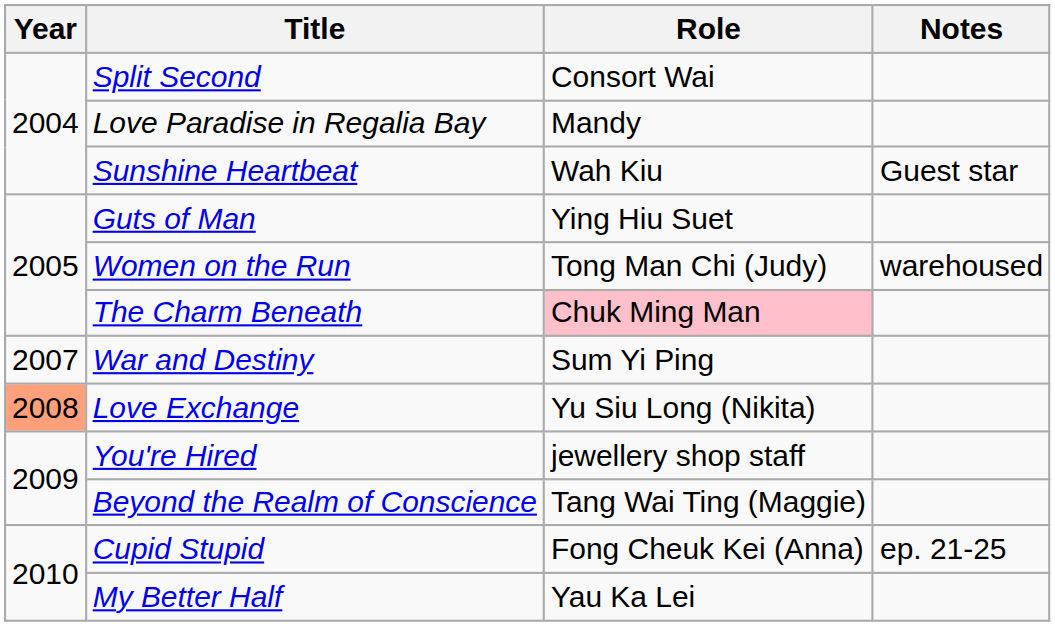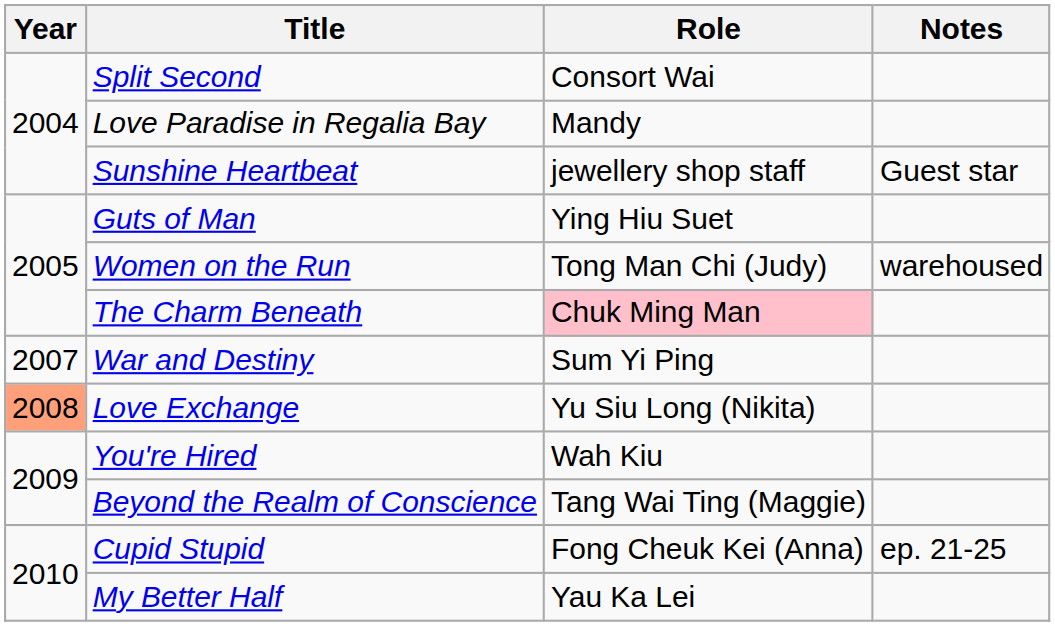Sunshine Heartbeat | Role: Wah Kiu -> jewellery shop staff
You're Hired | Role: jewellery shop staff -> Wah Kiu
